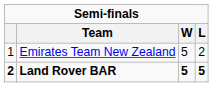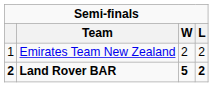Emirates Team New Zealand | W: 5 -> 2
Land Rover BAR | L: 5 -> 2
